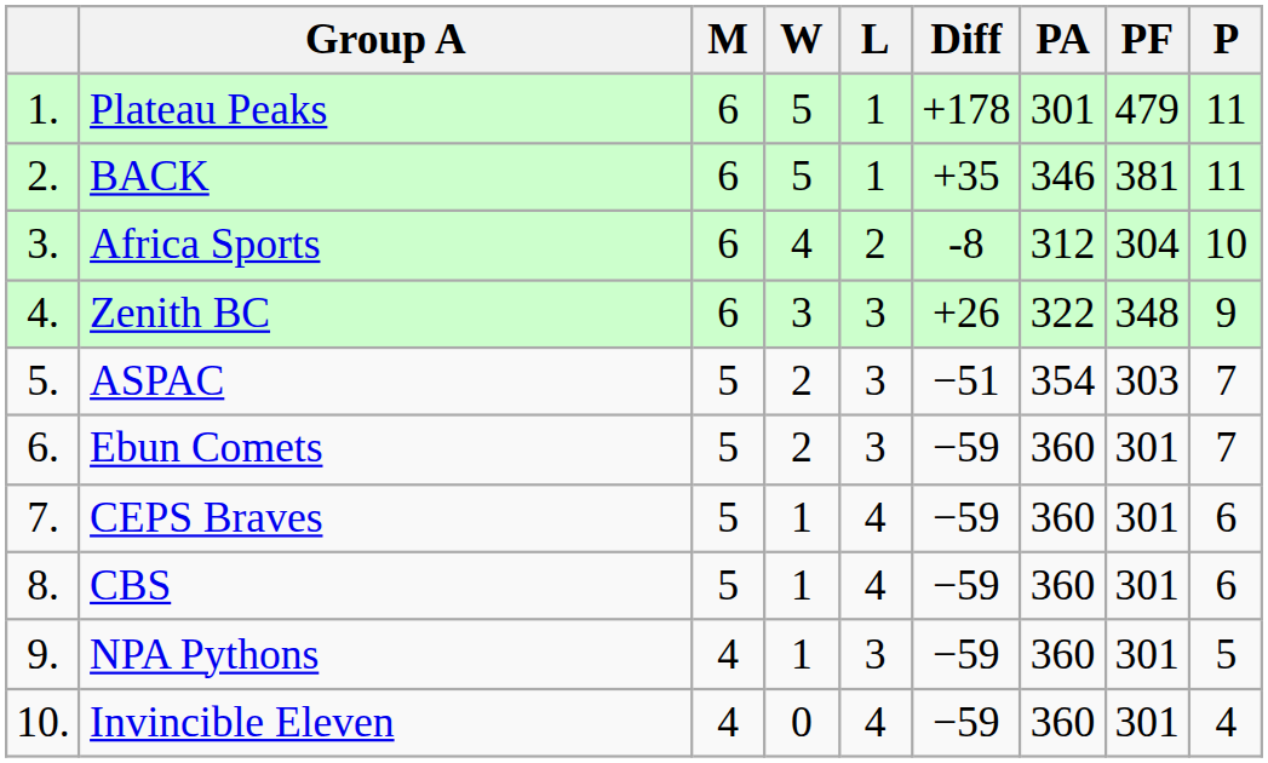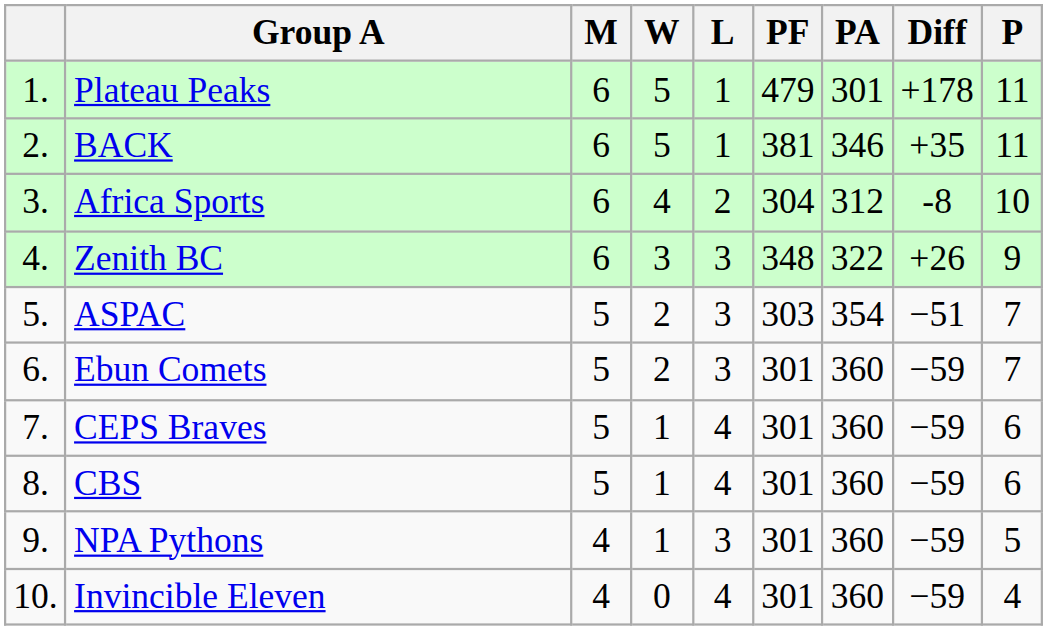columns swapped: PF <-> Diff
